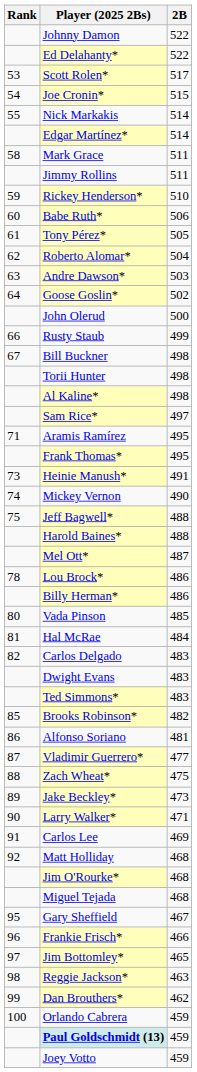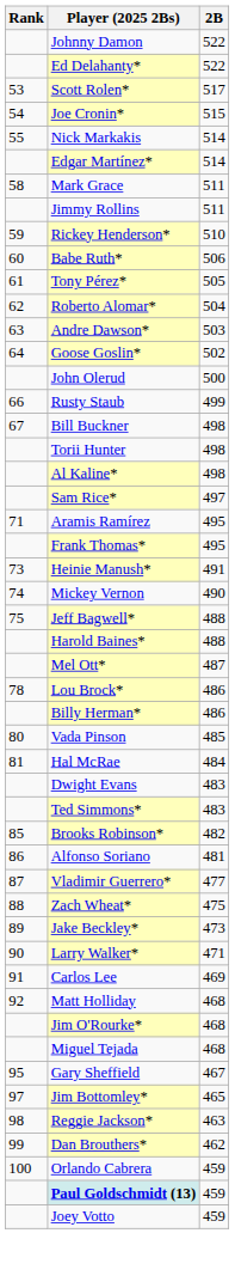- row: 82 | Carlos Delgado | 483
- row: 96 | Frankie Frisch* | 466
